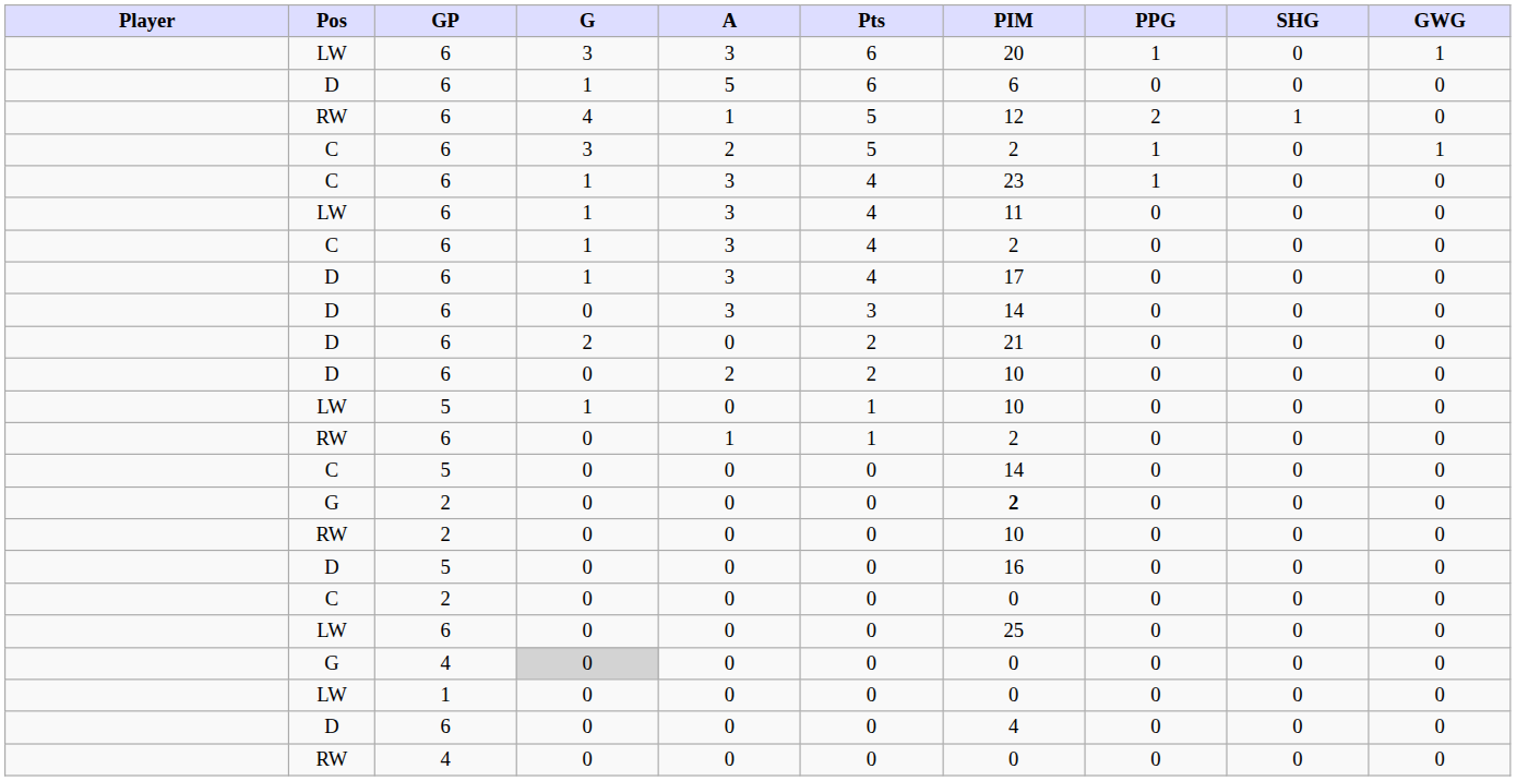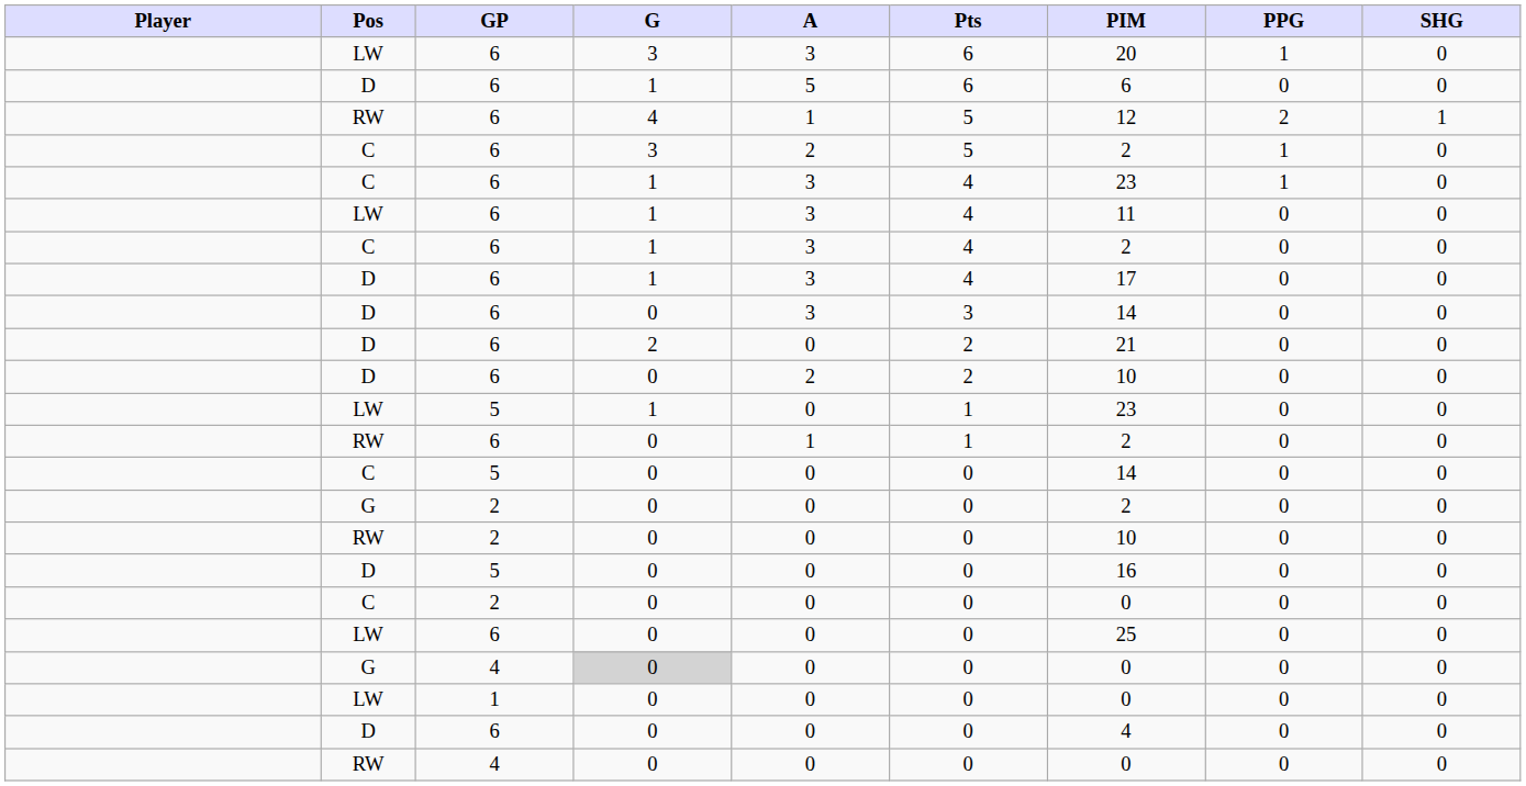- column: GWG | 1 | 0 | 0 | 1 | 0 | 0 | 0 | 0 | 0 | 0 | 0 | 0 | 0 | 0 | 0 | 0 | 0 | 0 | 0 | 0 | 0 | 0 | 0
LW / 5 | PIM: 10 -> 23
G / 2 | PIM: bold -> normal
